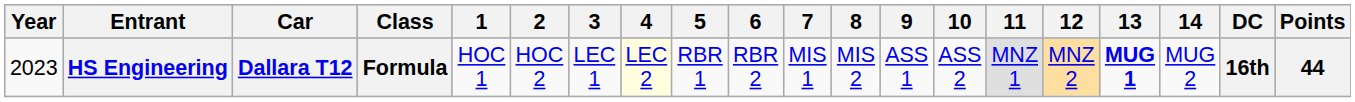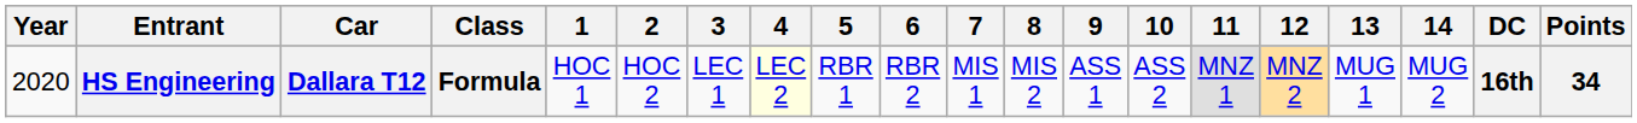HS Engineering | Year: 2023 -> 2020
HS Engineering | 13: bold -> normal
HS Engineering | Points: 44 -> 34
